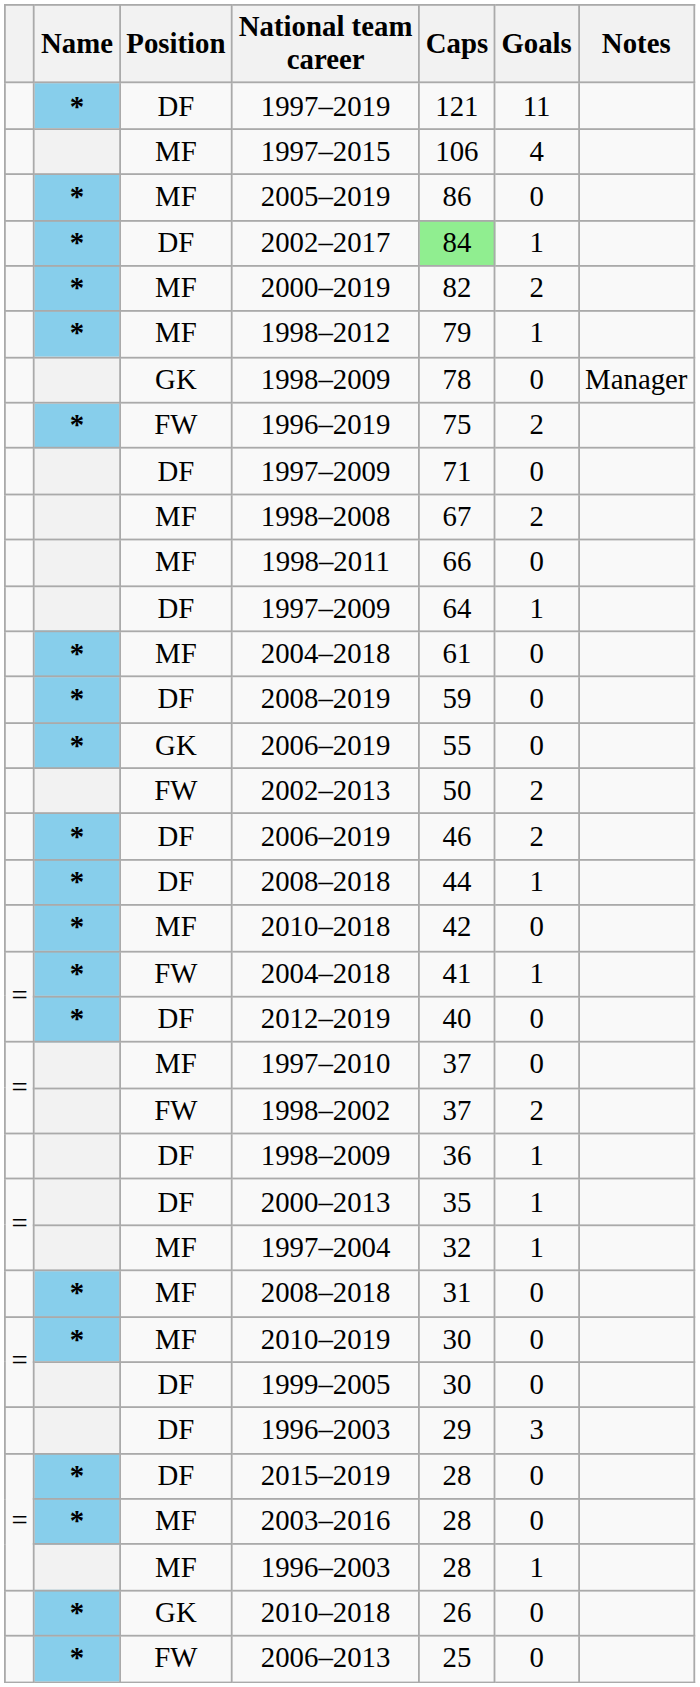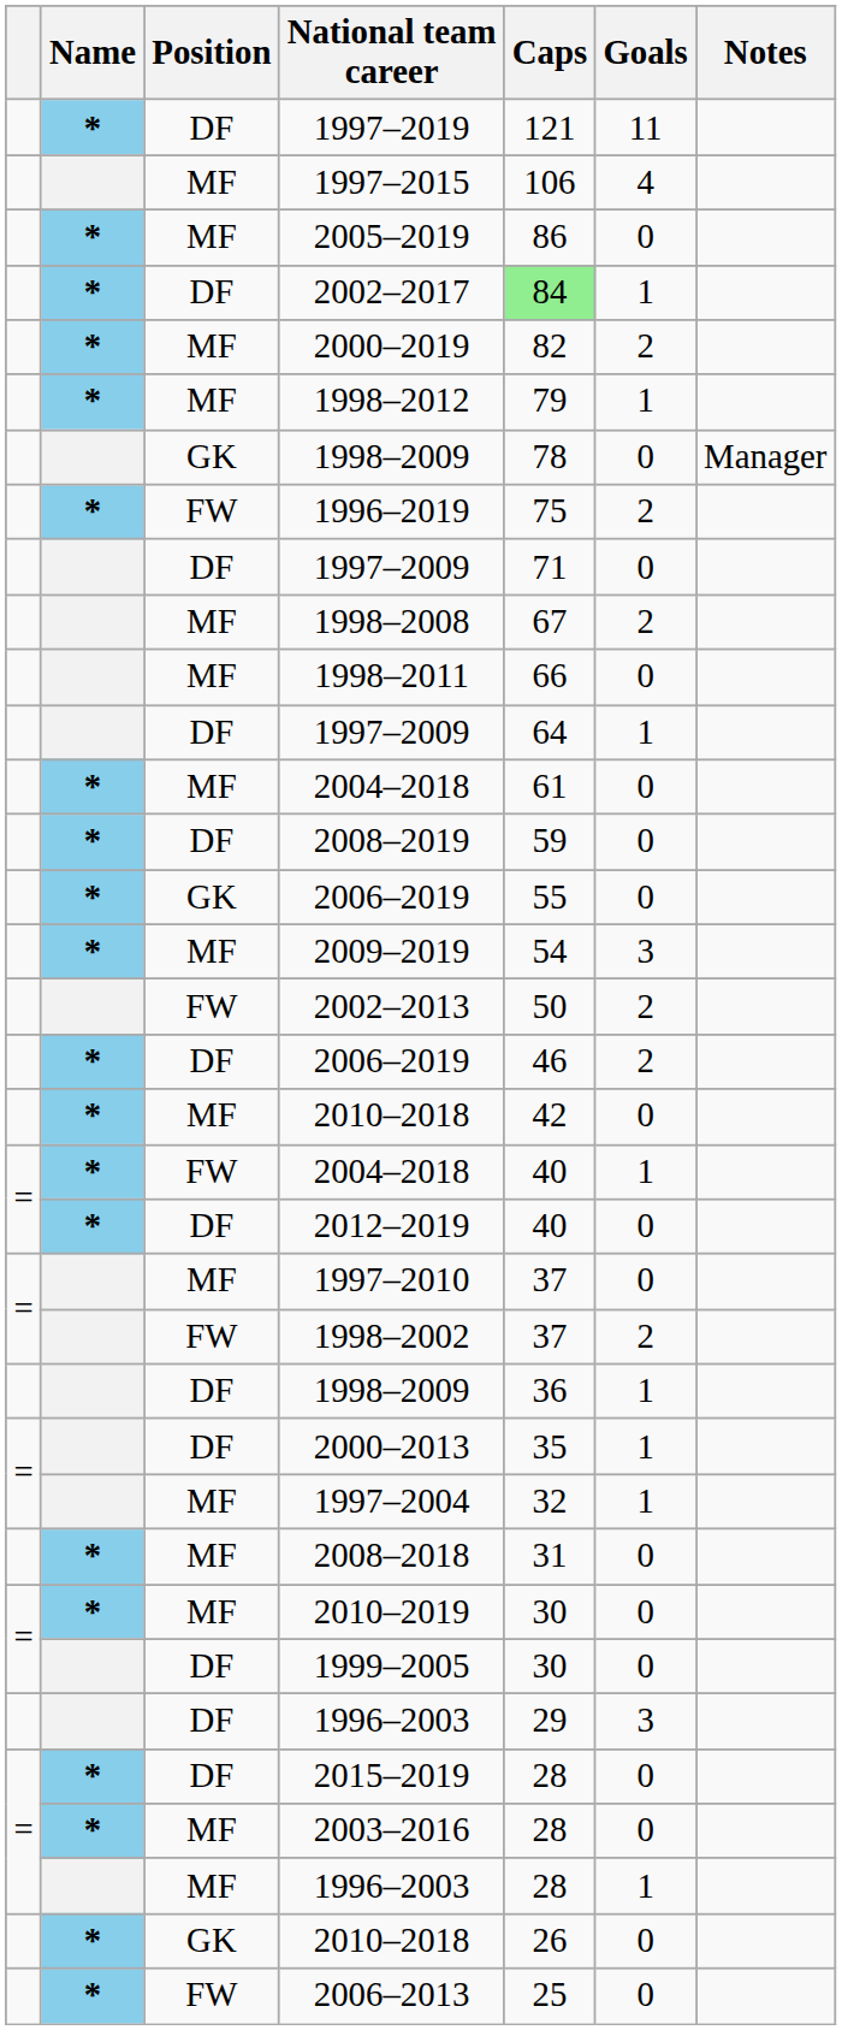+ row: * | MF | 2009–2019 | 54 | 3
- row: * | DF | 2008–2018 | 44 | 1
FW / 2004–2018 | Caps: 41 -> 40
